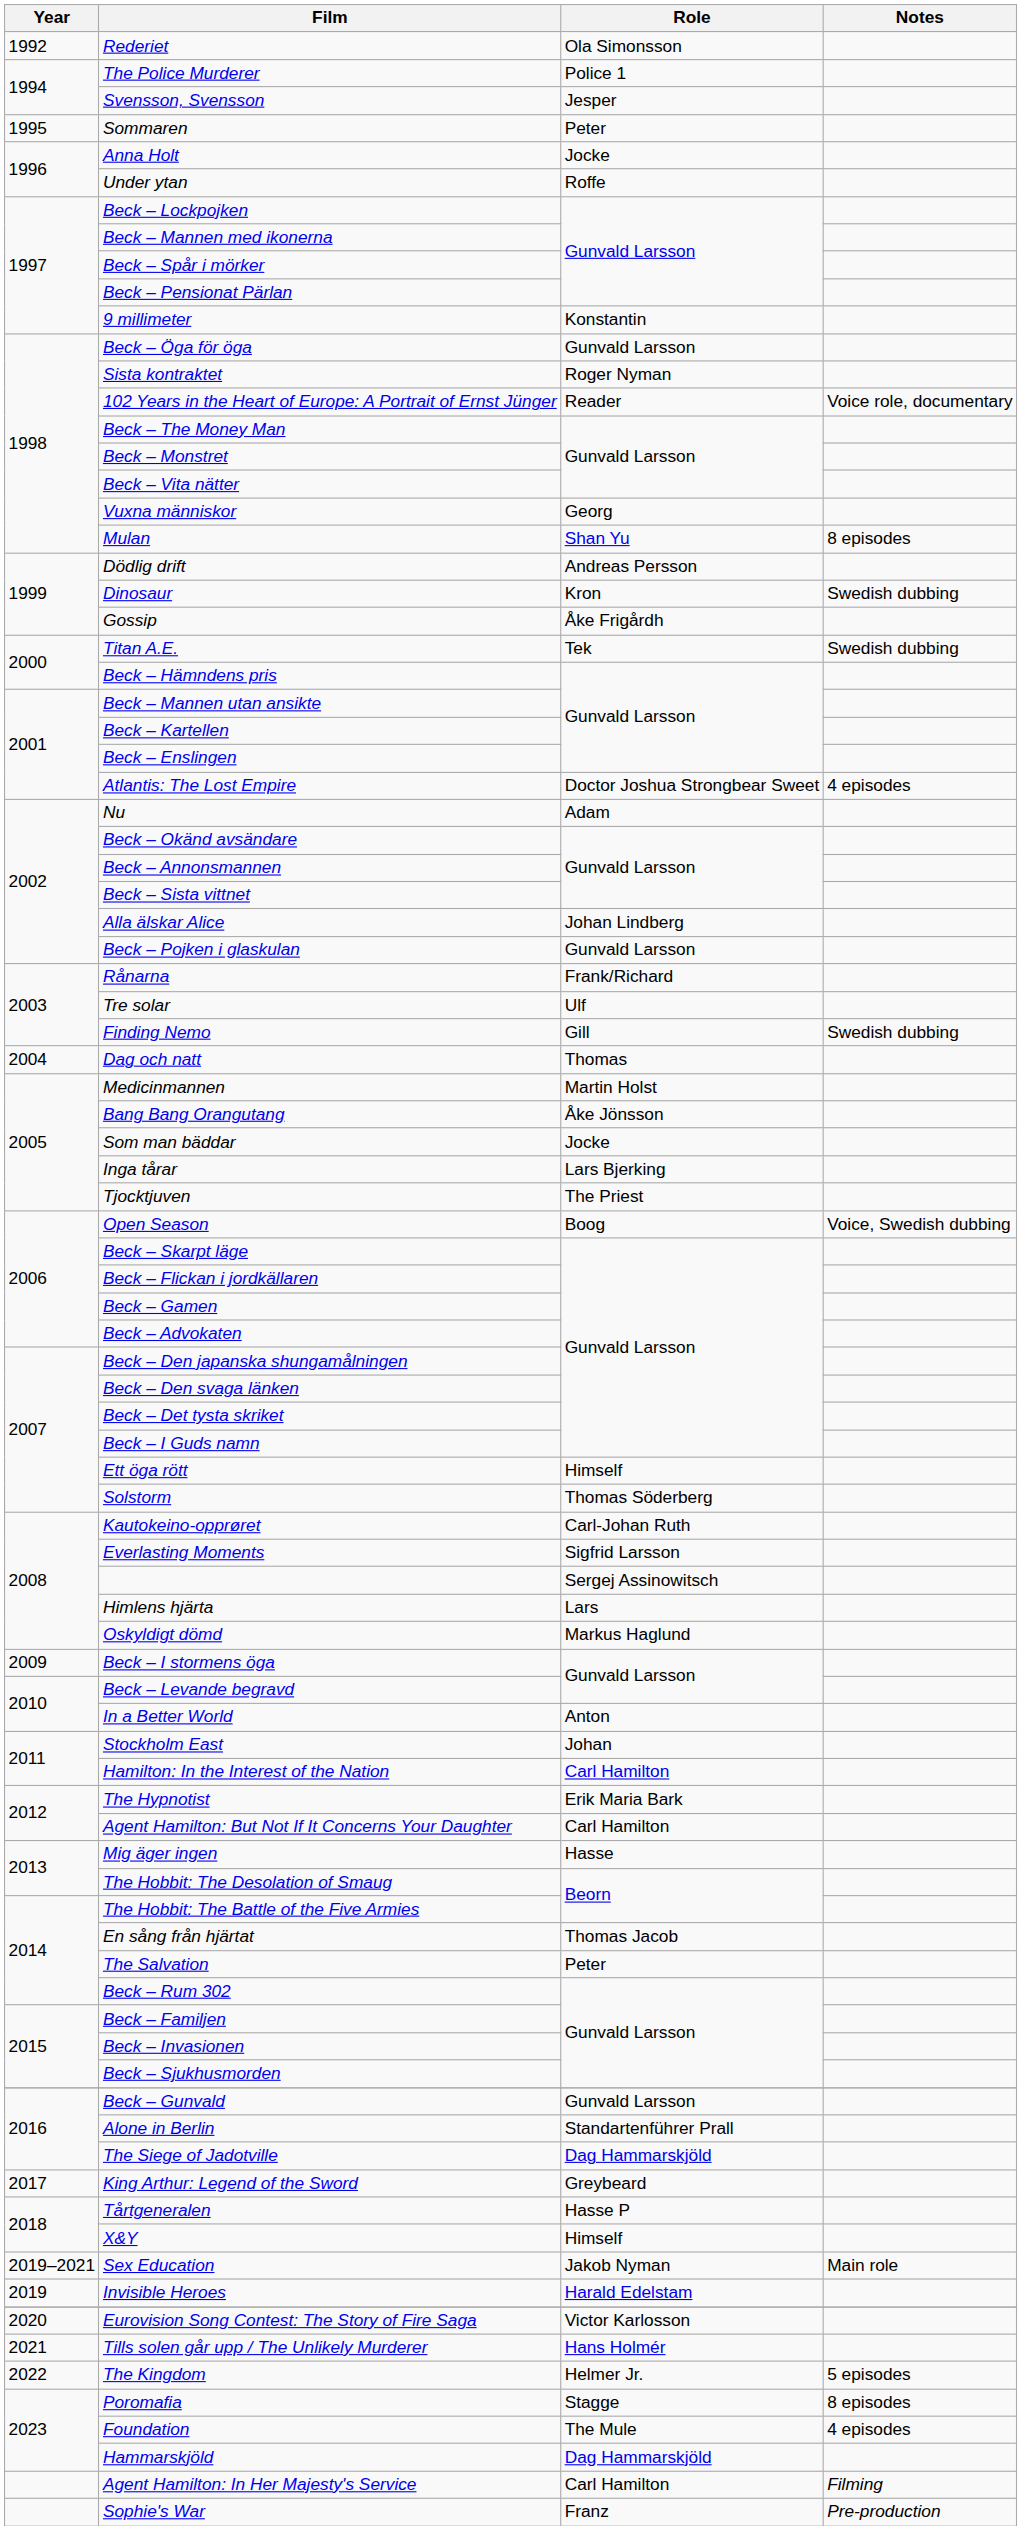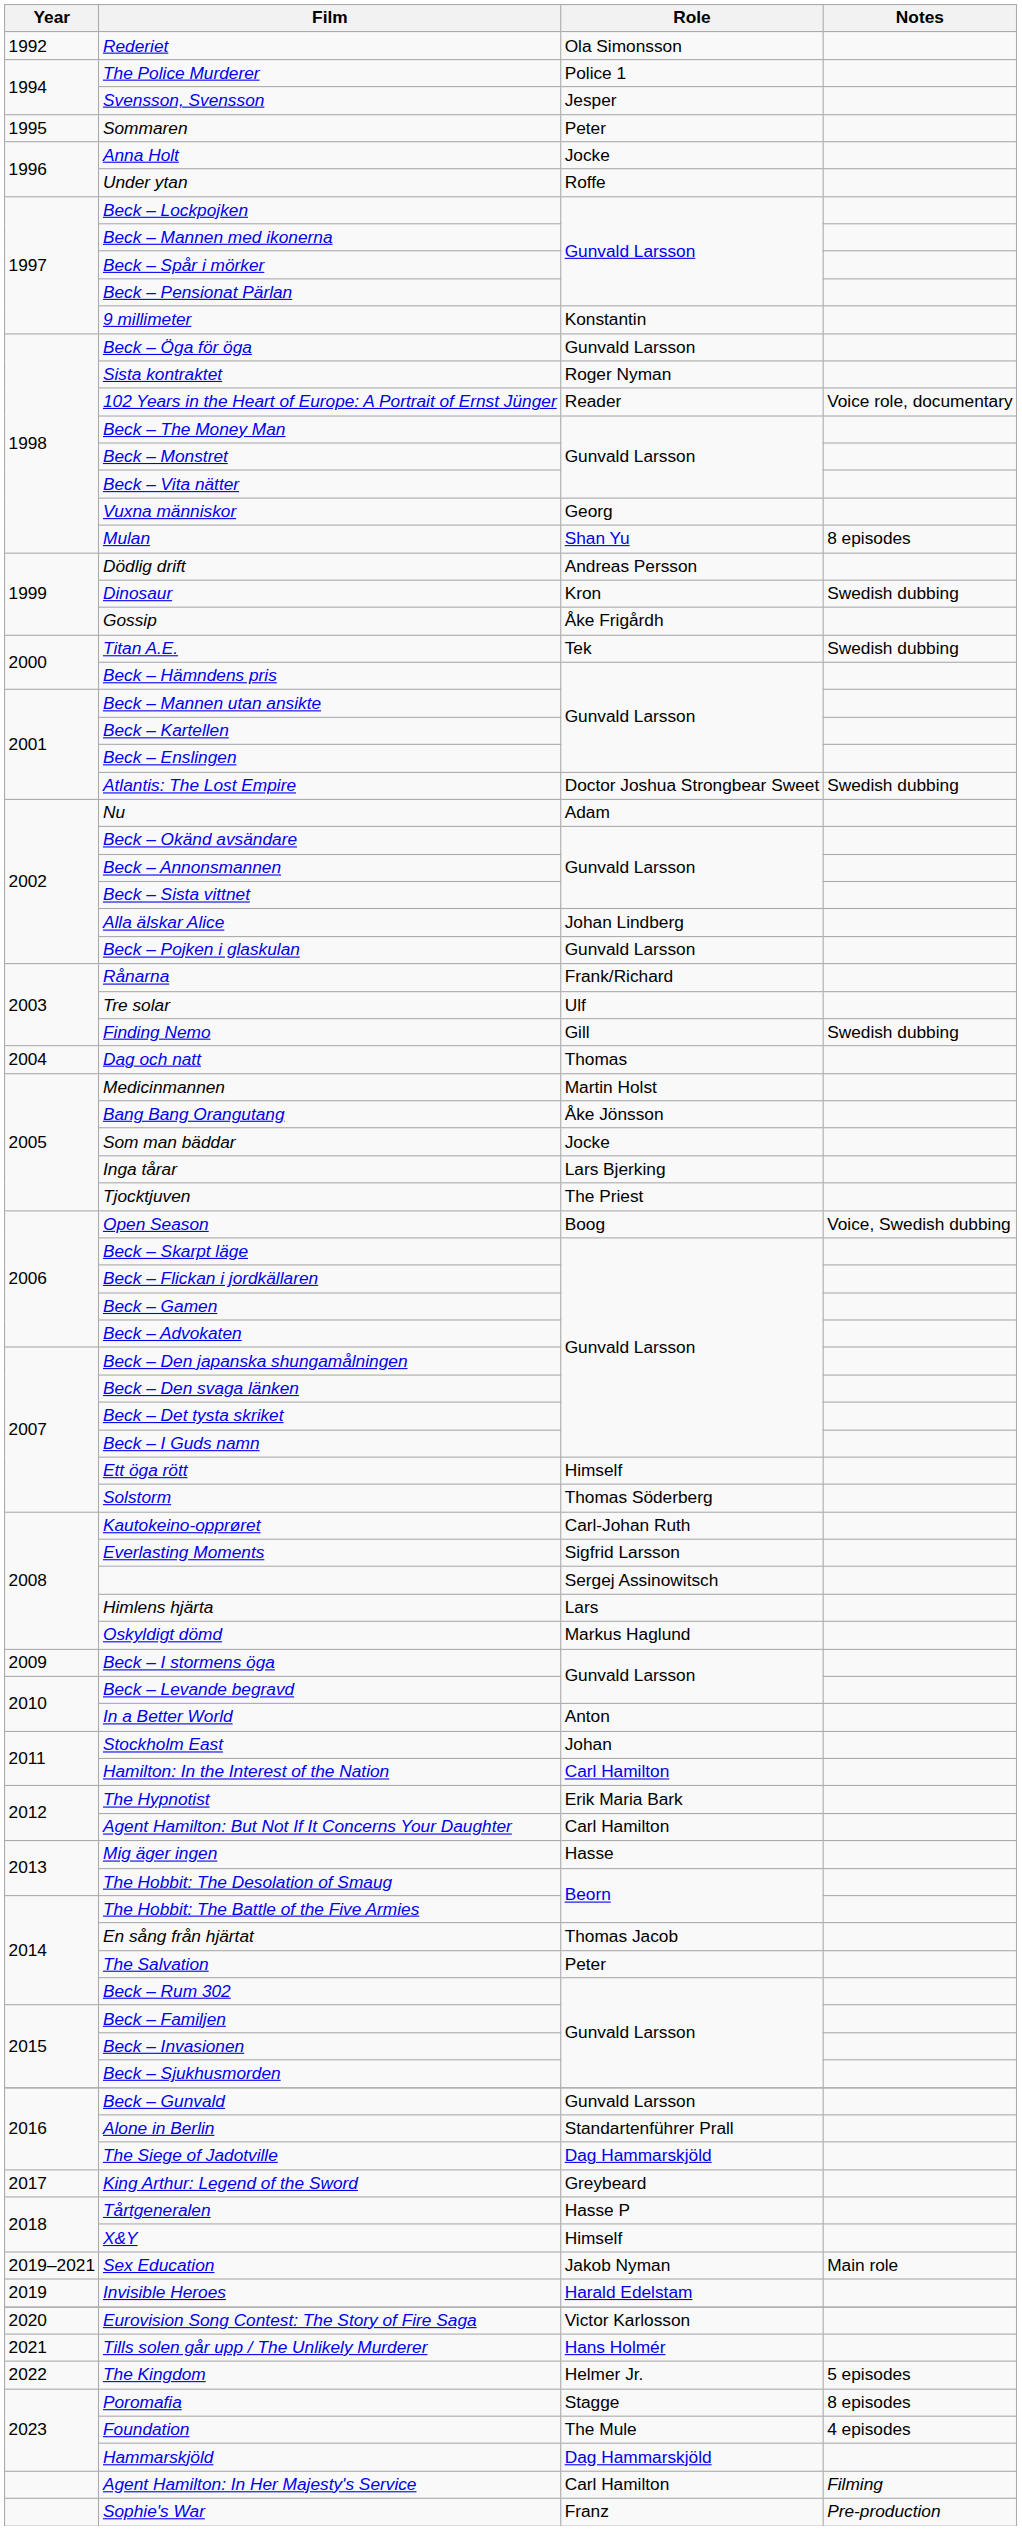Atlantis: The Lost Empire | Notes: 4 episodes -> Swedish dubbing
